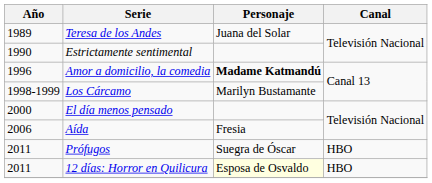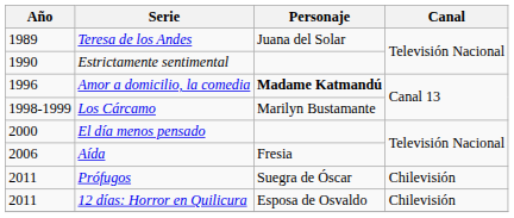Prófugos | Canal: HBO -> Chilevisión
12 días: Horror en Quilicura | Personaje: lightyellow background -> no background
12 días: Horror en Quilicura | Canal: HBO -> Chilevisión
